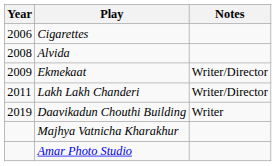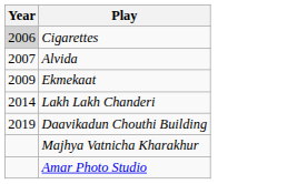- column: Notes | Writer/Director | Writer/Director | Writer
Cigarettes | Year: no background -> lightgrey background
Alvida | Year: 2008 -> 2007
Lakh Lakh Chanderi | Year: 2011 -> 2014
